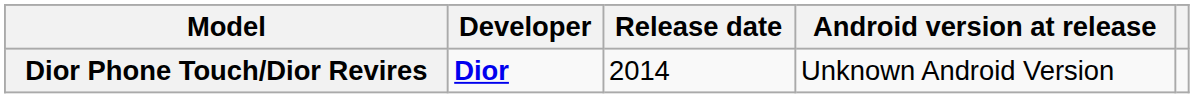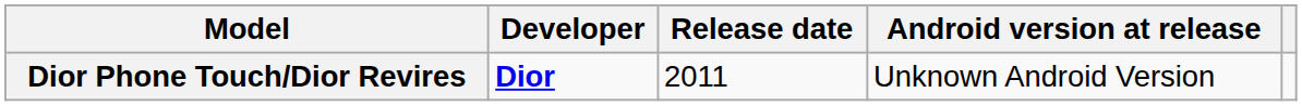Dior Phone Touch/Dior Revires | Release date: 2014 -> 2011
